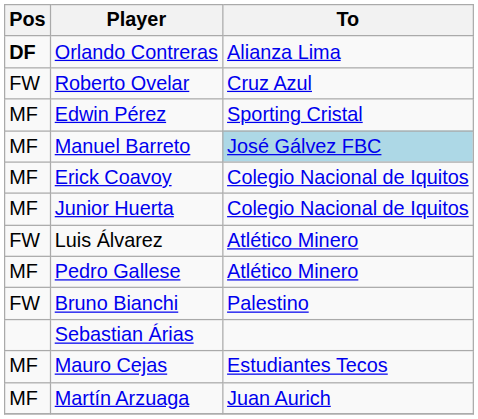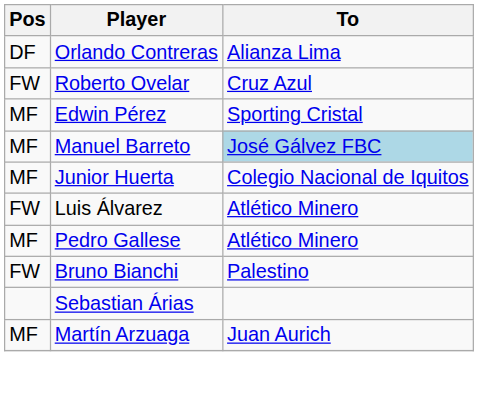Orlando Contreras | Pos: bold -> normal
- row: MF | Erick Coavoy | Colegio Nacional de Iquitos
- row: MF | Mauro Cejas | Estudiantes Tecos
